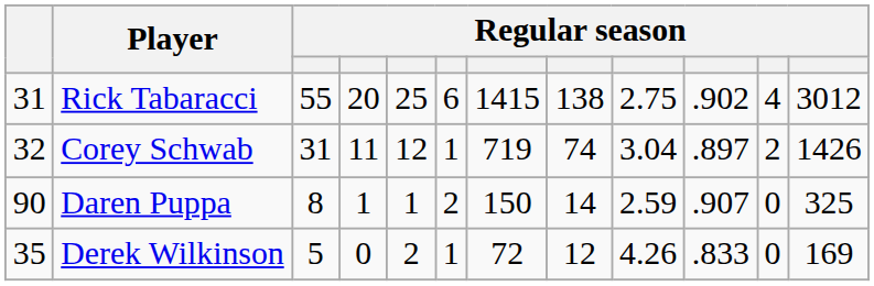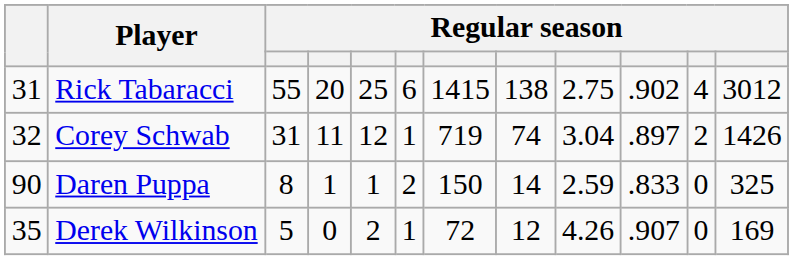Daren Puppa | column 10: .907 -> .833
Derek Wilkinson | column 10: .833 -> .907
